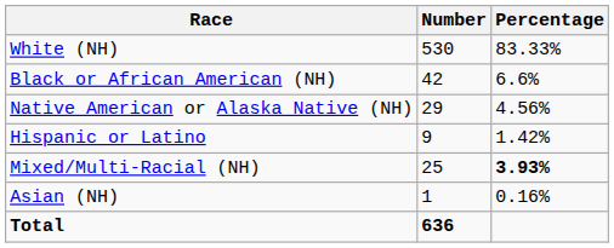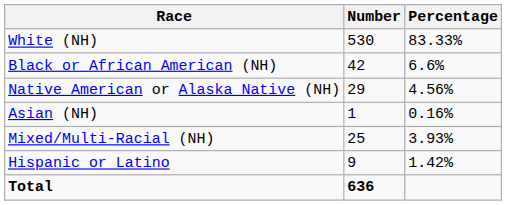rows swapped: Asian (NH) <-> Hispanic or Latino
Mixed/Multi-Racial (NH) | Percentage: bold -> normal
